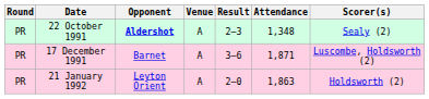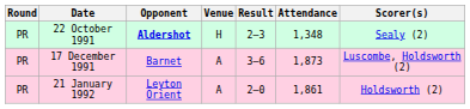22 October 1991 | Venue: A -> H
17 December 1991 | Attendance: 1,871 -> 1,873
21 January 1992 | Attendance: 1,863 -> 1,861
